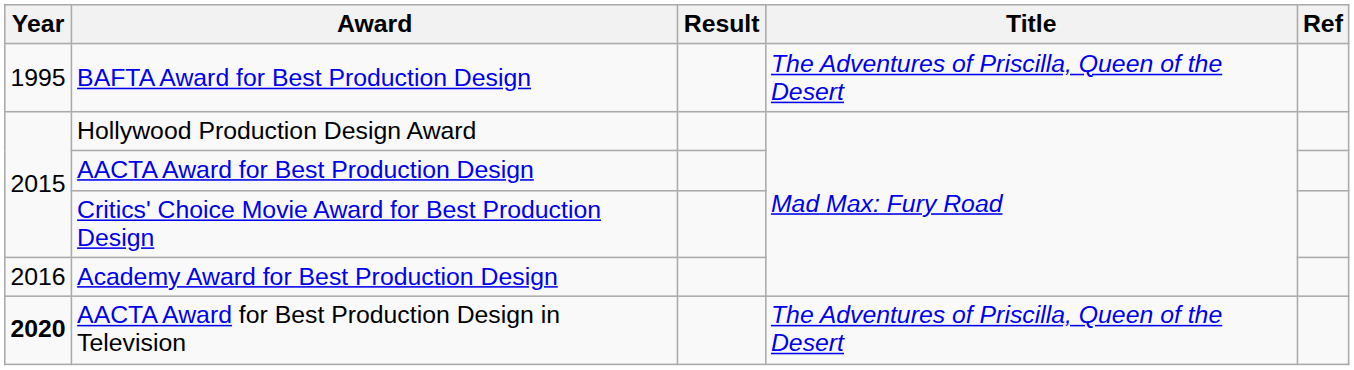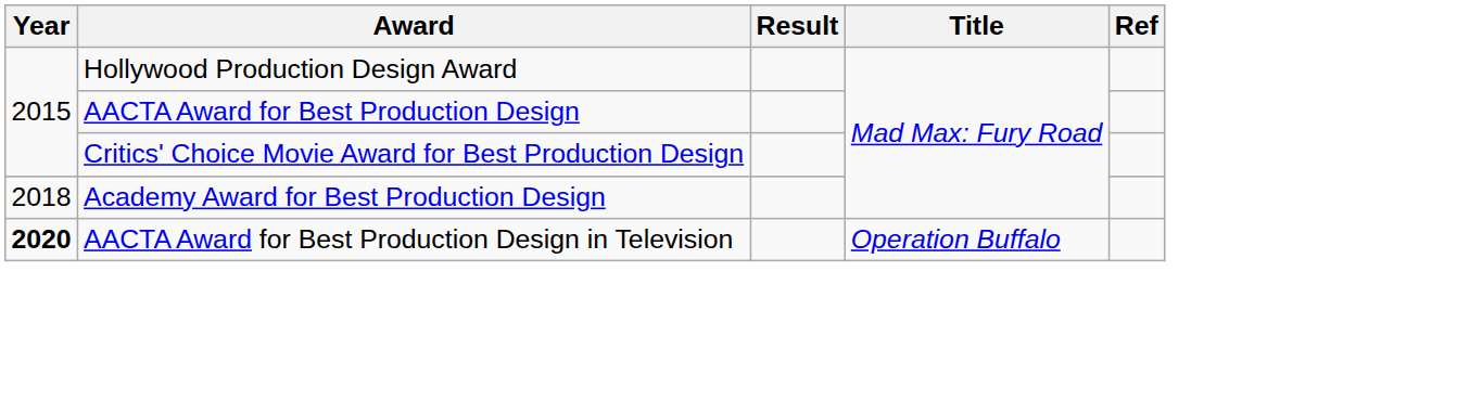- row: 1995 | BAFTA Award for Best Production Design | The Adventures of Priscilla, Queen of the Desert
Academy Award for Best Production Design | Year: 2016 -> 2018
AACTA Award for Best Production Design in Television | Title: The Adventures of Priscilla, Queen of the Desert -> Operation Buffalo
